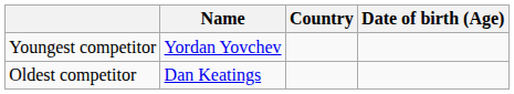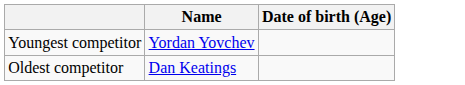- column: Country
